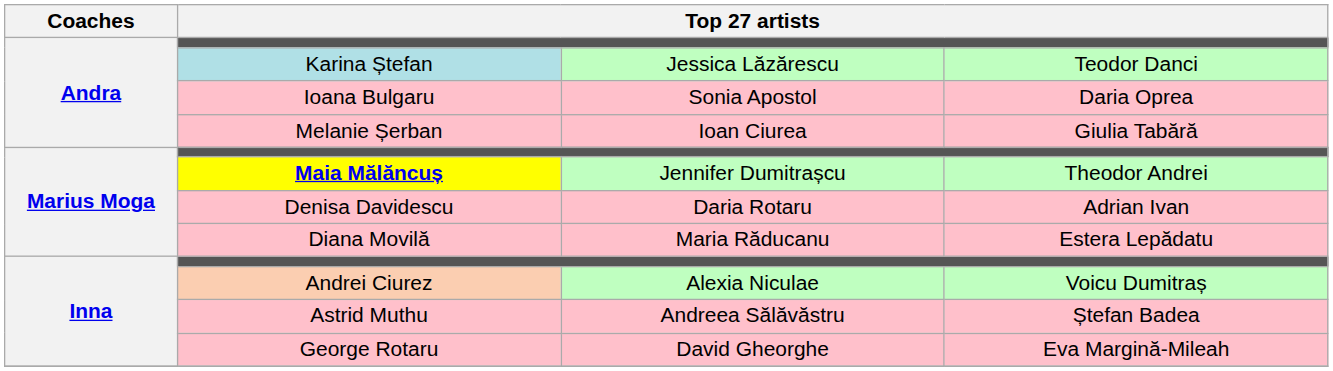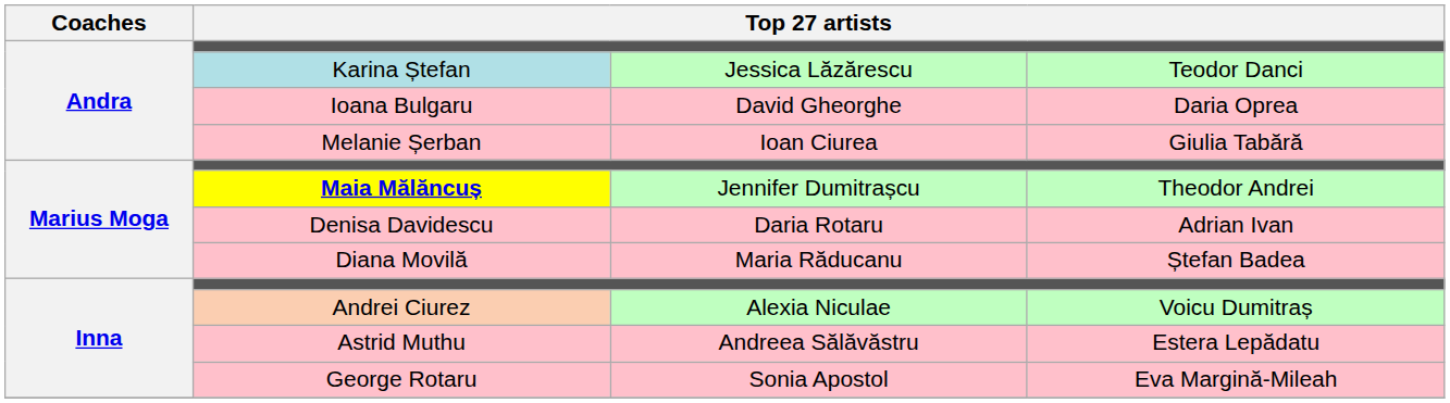Ioana Bulgaru | column 3: Sonia Apostol -> David Gheorghe
Diana Movilă | column 4: Estera Lepădatu -> Ștefan Badea
Astrid Muthu | column 4: Ștefan Badea -> Estera Lepădatu
George Rotaru | column 3: David Gheorghe -> Sonia Apostol
